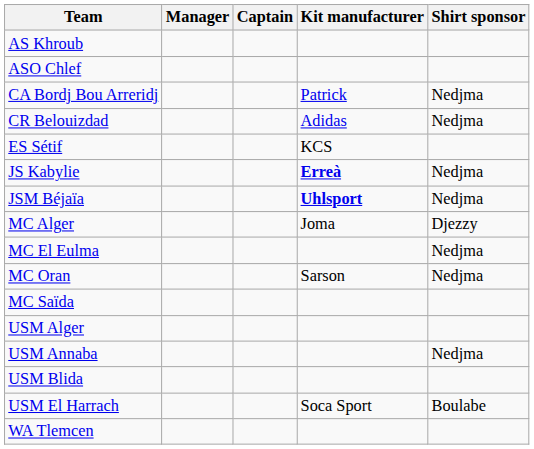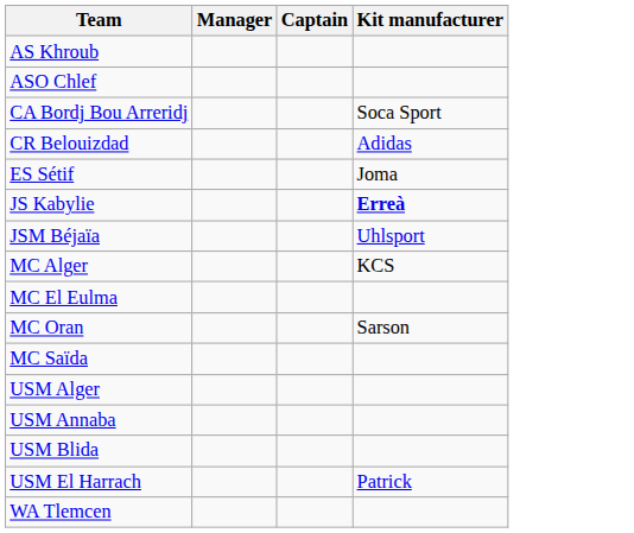- column: Shirt sponsor | Nedjma | Nedjma | Nedjma | Nedjma | Djezzy | Nedjma | Nedjma | Nedjma | Boulabe
CA Bordj Bou Arreridj | Kit manufacturer: Patrick -> Soca Sport
ES Sétif | Kit manufacturer: KCS -> Joma
JSM Béjaïa | Kit manufacturer: bold -> normal
MC Alger | Kit manufacturer: Joma -> KCS
USM El Harrach | Kit manufacturer: Soca Sport -> Patrick
